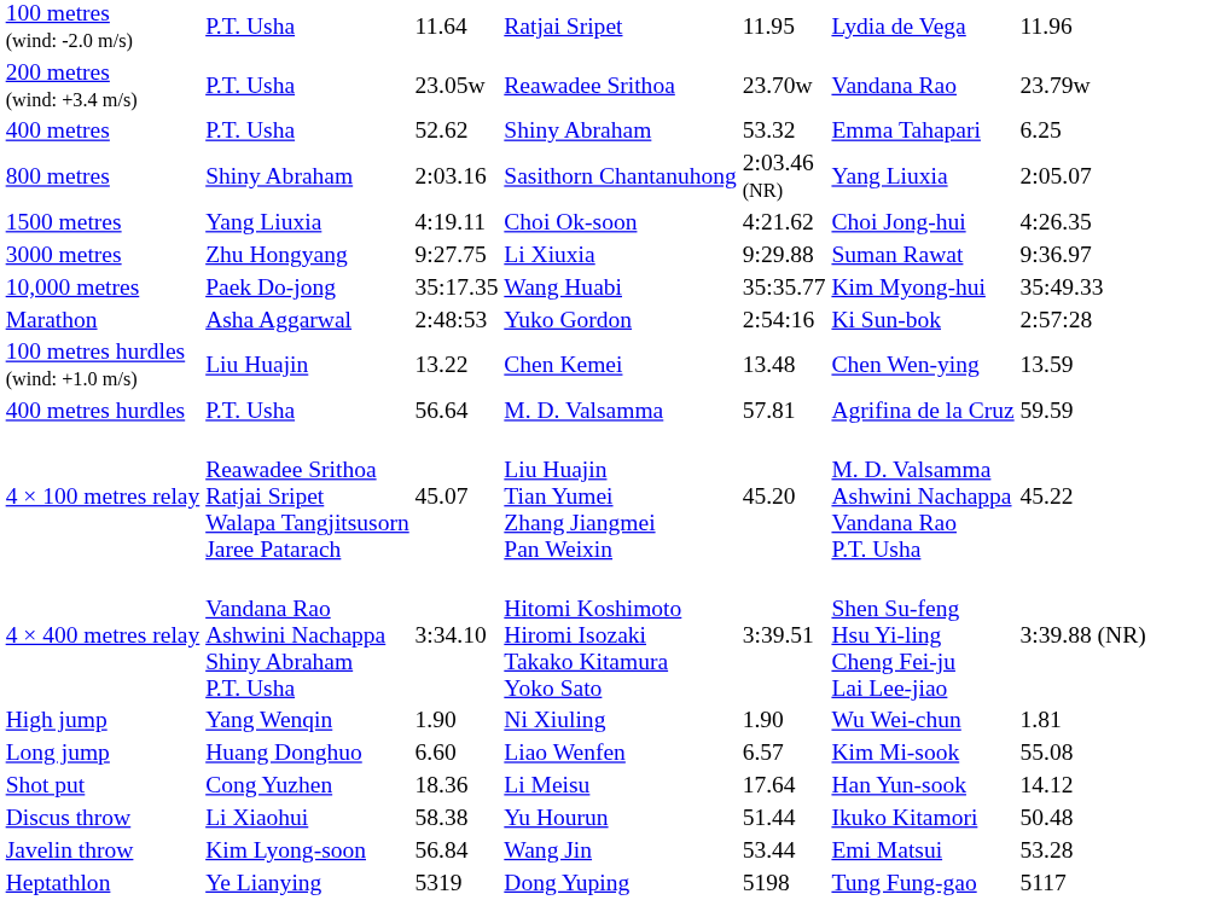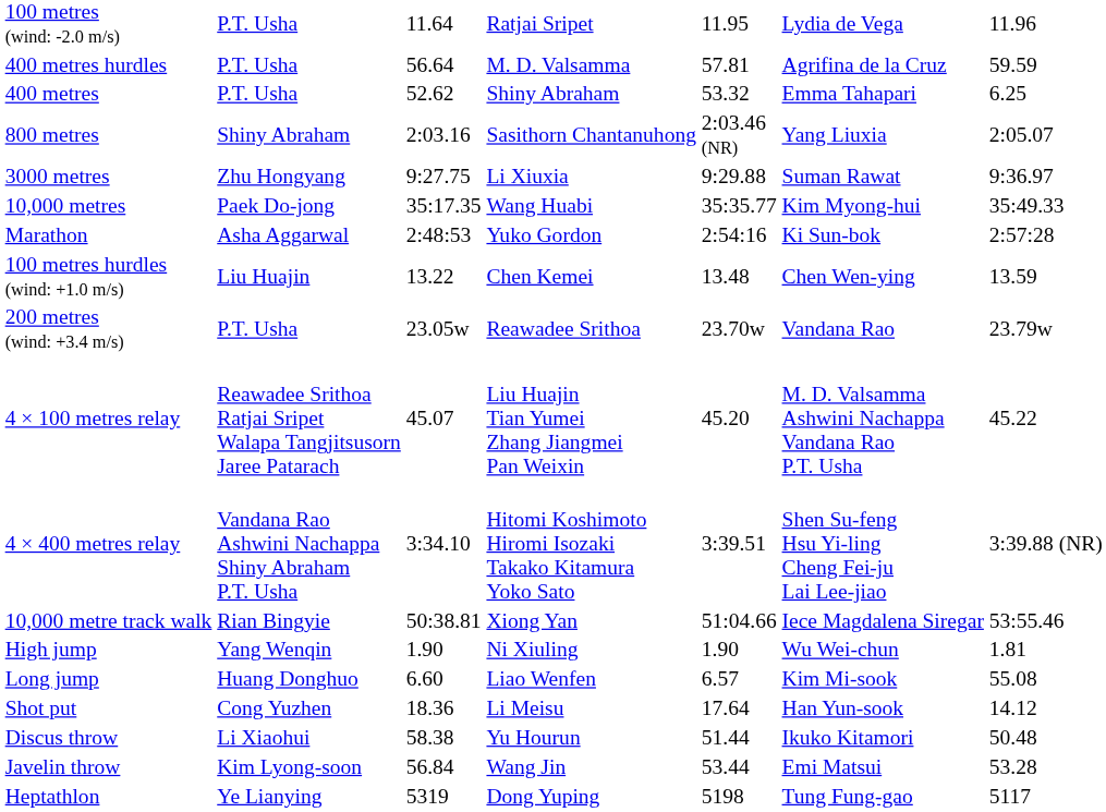rows swapped: 200 metres (wind: +3.4 m/s) <-> 400 metres hurdles
- row: 1500 metres | Yang Liuxia | 4:19.11 | Choi Ok-soon | 4:21.62 | Choi Jong-hui | 4:26.35
+ row: 10,000 metre track walk | Rian Bingyie | 50:38.81 | Xiong Yan | 51:04.66 | Iece Magdalena Siregar | 53:55.46
